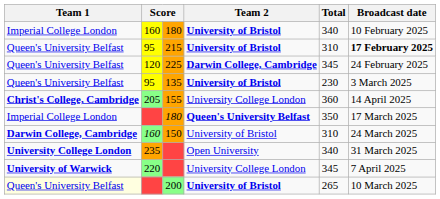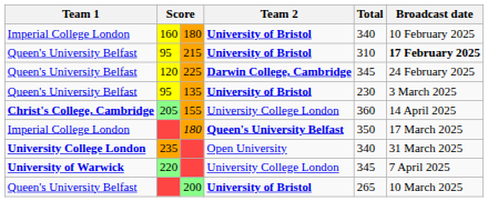- row: Darwin College, Cambridge | 160 | 150 | University of Bristol | 310 | 24 March 2025
200 | Team 1: lightyellow background -> no background
